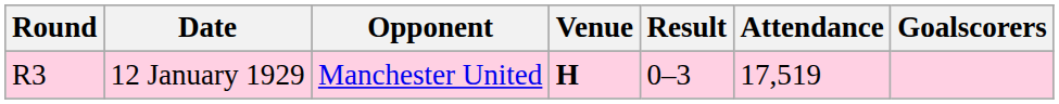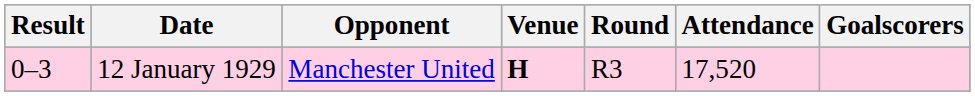columns swapped: Round <-> Result
12 January 1929 | Attendance: 17,519 -> 17,520
